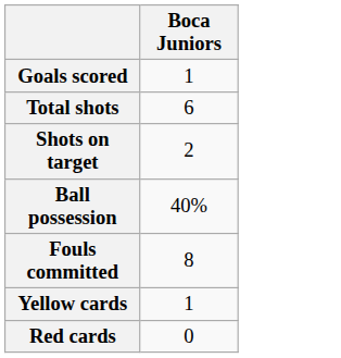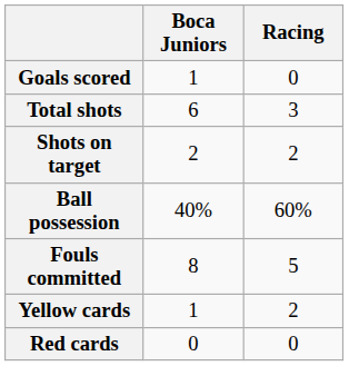+ column: Racing | 0 | 3 | 2 | 60% | 5 | 2 | 0
